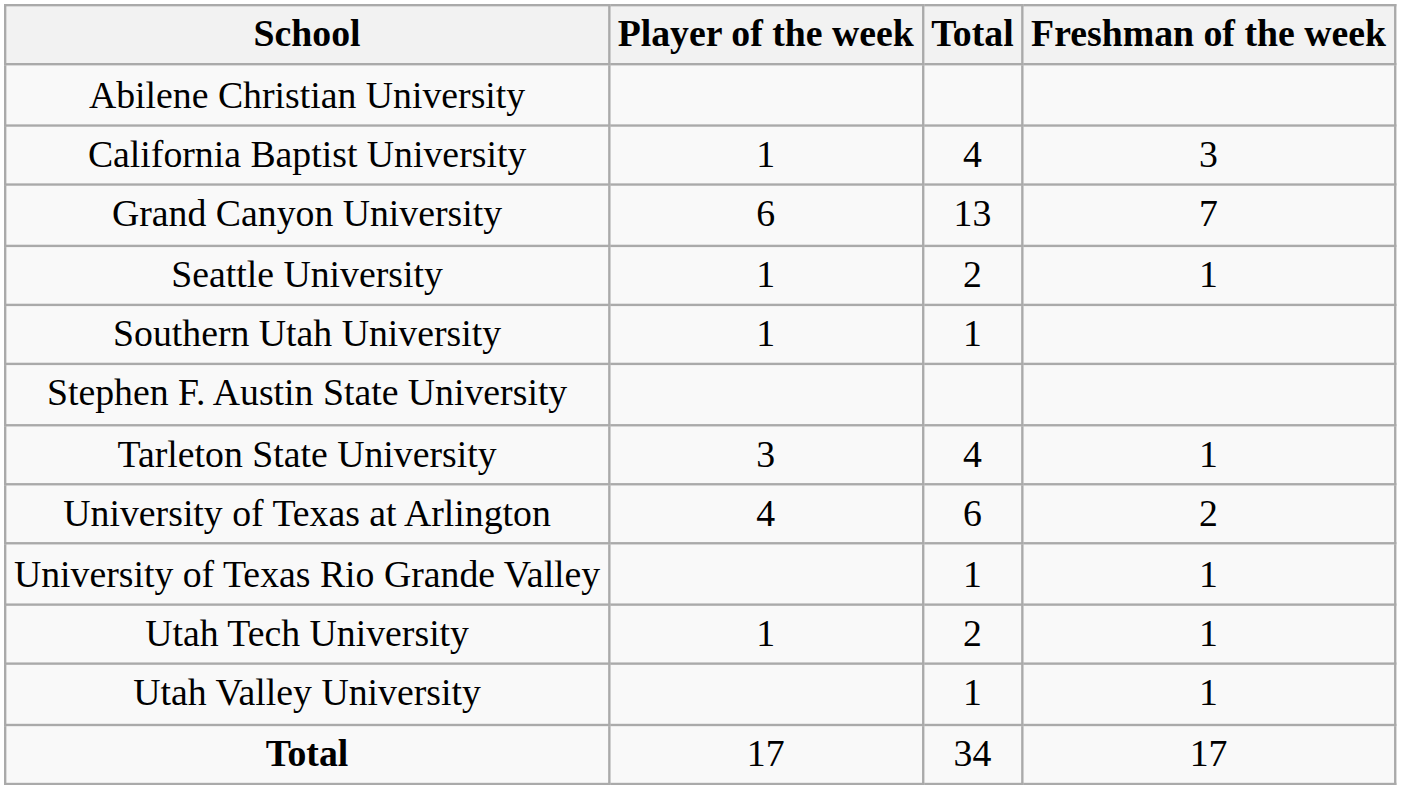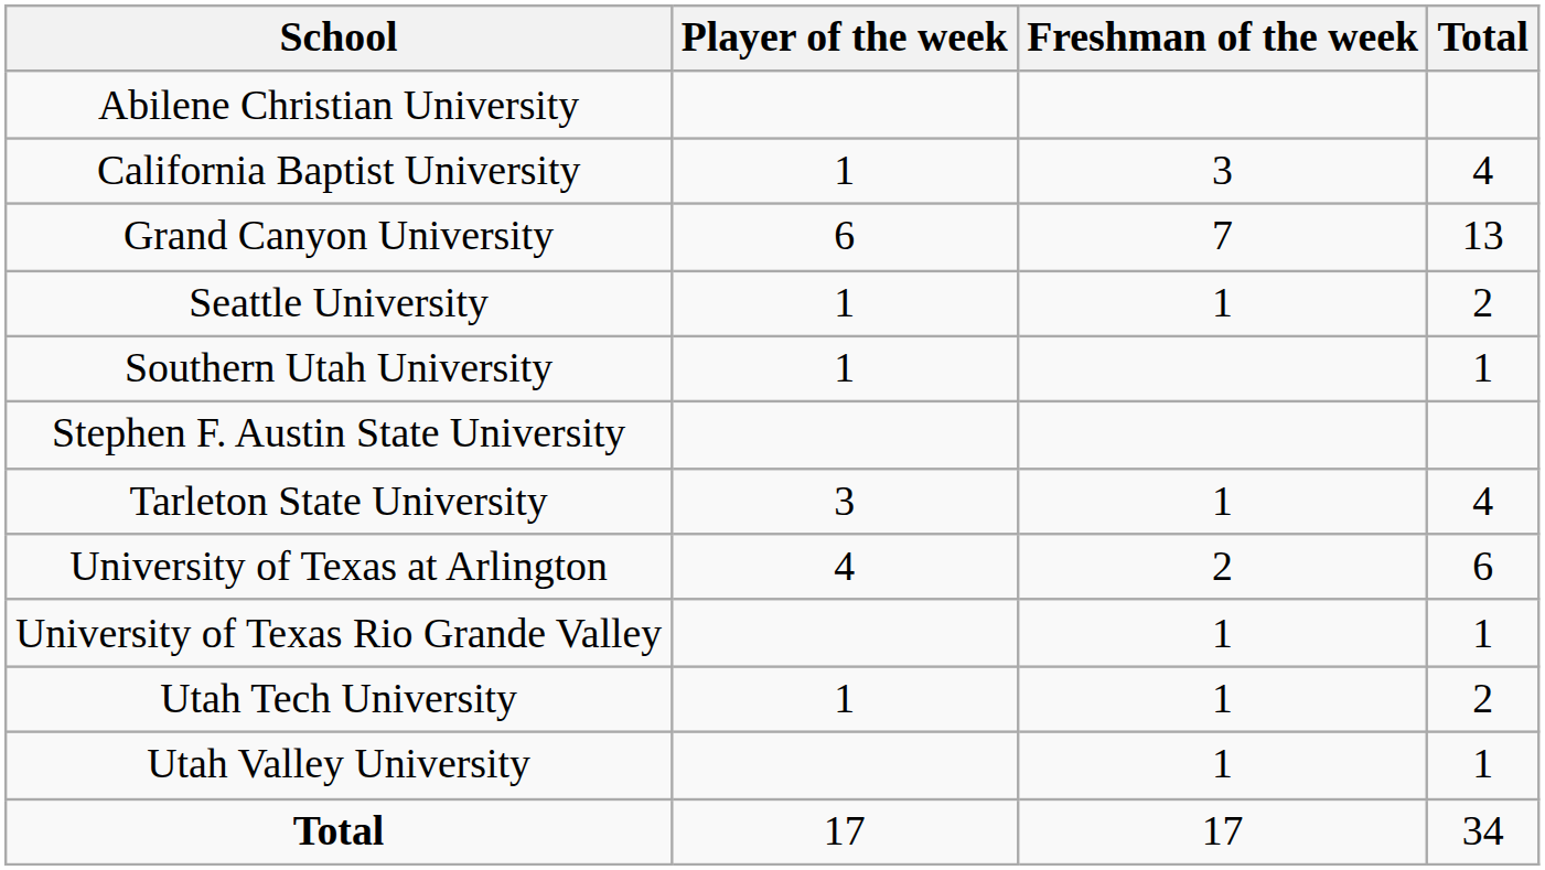columns swapped: Freshman of the week <-> Total
